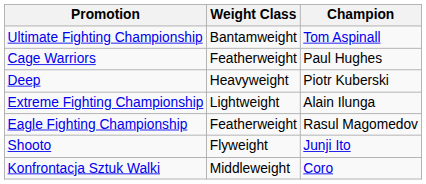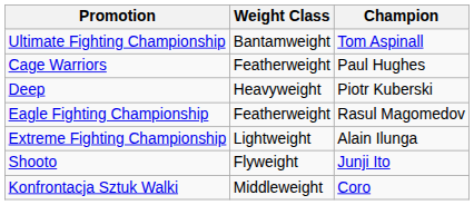rows swapped: Eagle Fighting Championship <-> Extreme Fighting Championship
